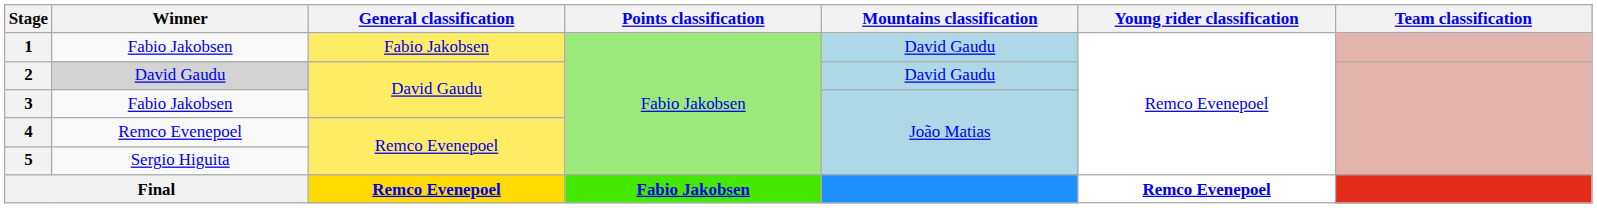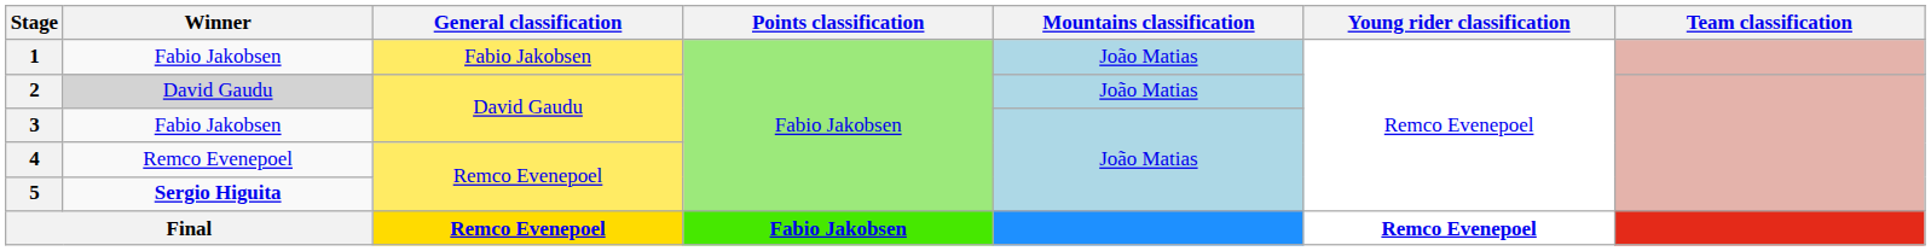1 | Mountains classification: David Gaudu -> João Matias
2 | Mountains classification: David Gaudu -> João Matias
5 | Winner: normal -> bold
